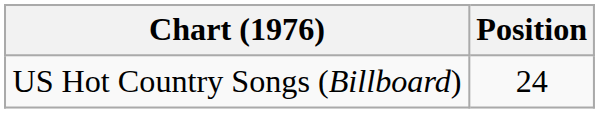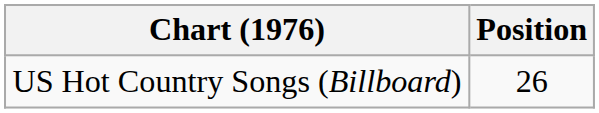US Hot Country Songs (Billboard) | Position: 24 -> 26
